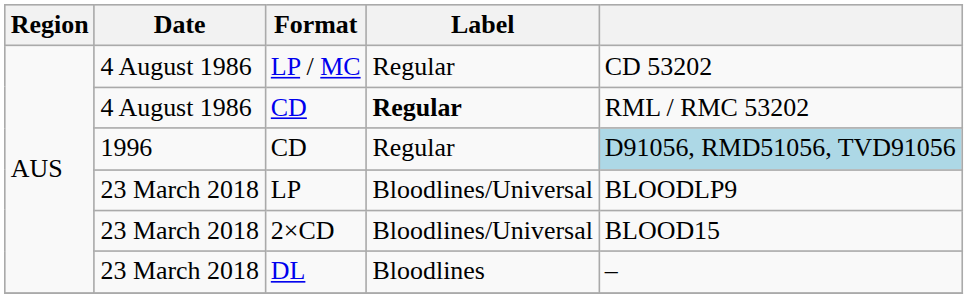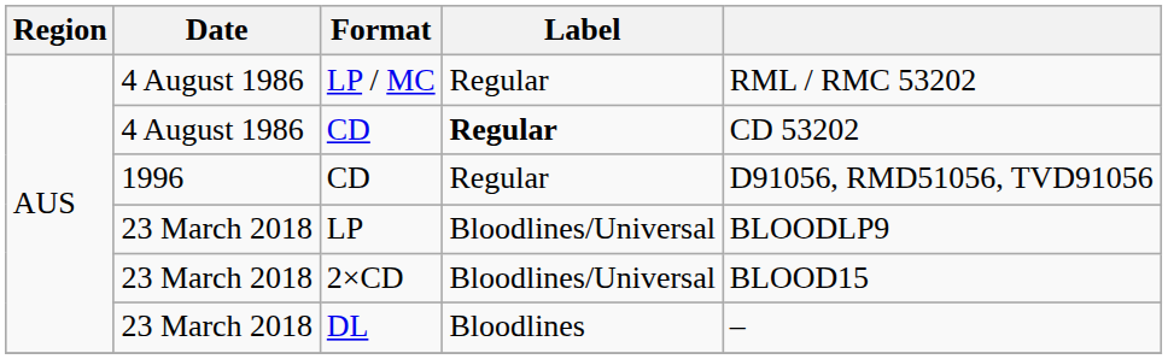LP / MC | column 5: CD 53202 -> RML / RMC 53202
4 August 1986 / CD | column 5: RML / RMC 53202 -> CD 53202
1996 / CD | column 5: lightblue background -> no background
